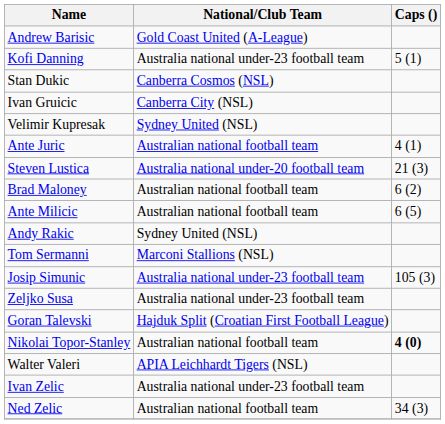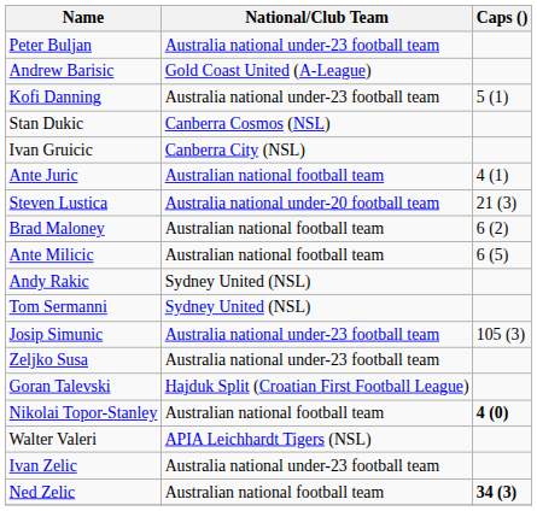+ row: Peter Buljan | Australia national under-23 football team
- row: Velimir Kupresak | Sydney United (NSL)
Tom Sermanni | National/Club Team: Marconi Stallions (NSL) -> Sydney United (NSL)
Ned Zelic | Caps (): normal -> bold
